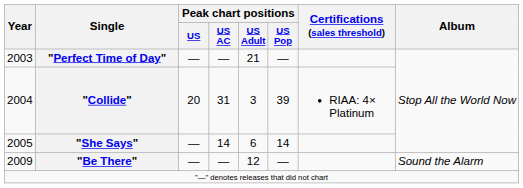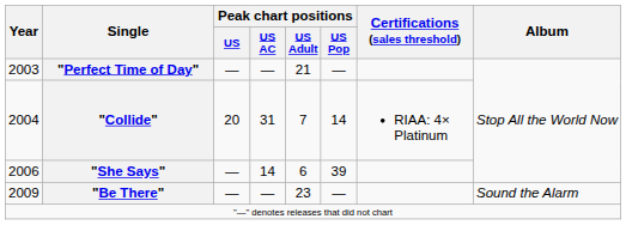"Collide" | Peak chart positions / US Adult: 3 -> 7
"Collide" | Peak chart positions / US Pop: 39 -> 14
"She Says" | Year: 2005 -> 2006
"She Says" | Peak chart positions / US Pop: 14 -> 39
"Be There" | Peak chart positions / US Adult: 12 -> 23
